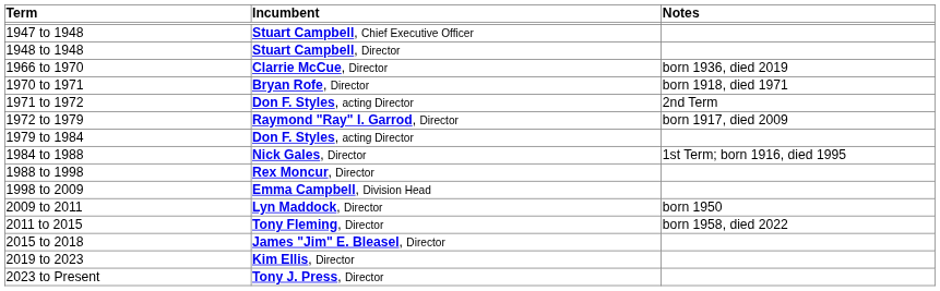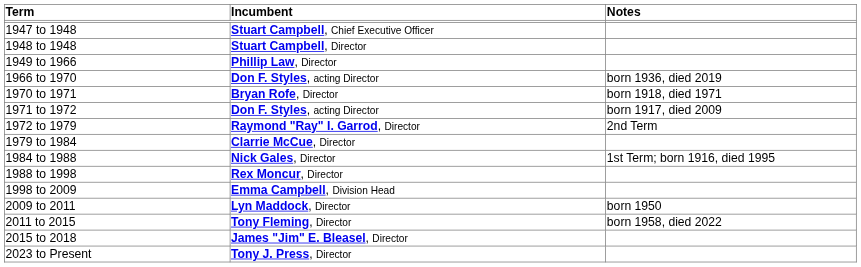+ row: 1949 to 1966 | Phillip Law, Director
1966 to 1970 | Incumbent: Clarrie McCue, Director -> Don F. Styles, acting Director
1971 to 1972 | Notes: 2nd Term -> born 1917, died 2009
1972 to 1979 | Notes: born 1917, died 2009 -> 2nd Term
1979 to 1984 | Incumbent: Don F. Styles, acting Director -> Clarrie McCue, Director
- row: 2019 to 2023 | Kim Ellis, Director
